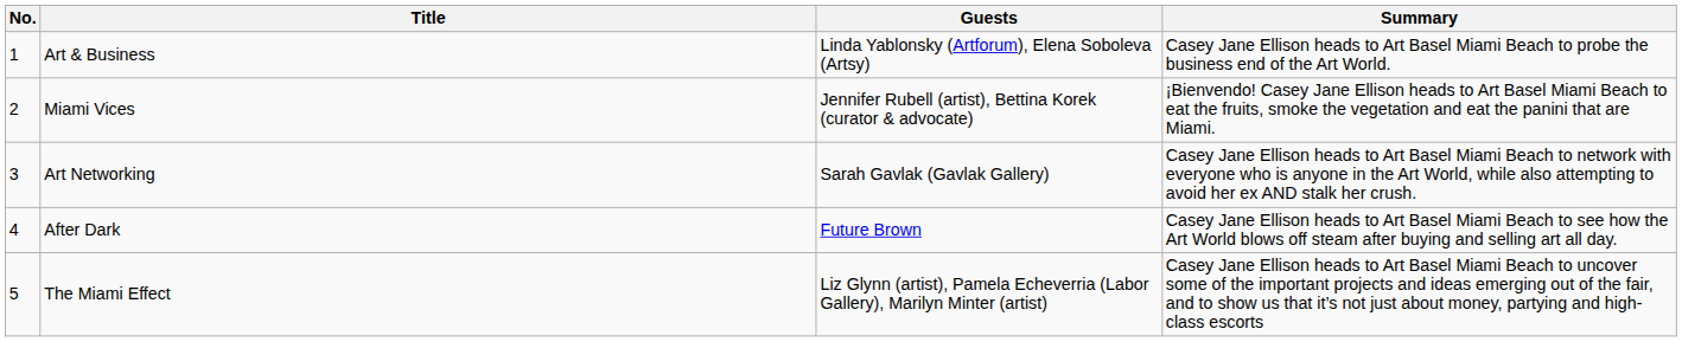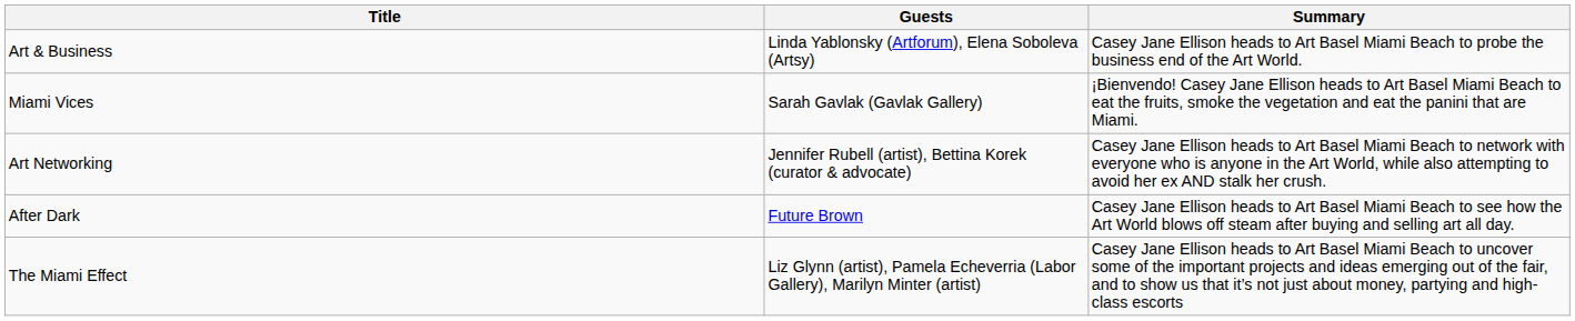- column: No. | 1 | 2 | 3 | 4 | 5
Miami Vices | Guests: Jennifer Rubell (artist), Bettina Korek (curator & advocate) -> Sarah Gavlak (Gavlak Gallery)
Art Networking | Guests: Sarah Gavlak (Gavlak Gallery) -> Jennifer Rubell (artist), Bettina Korek (curator & advocate)
